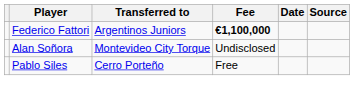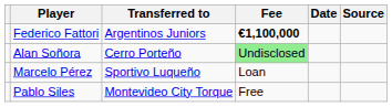Alan Soñora | Transferred to: Montevideo City Torque -> Cerro Porteño
Alan Soñora | Fee: no background -> lightgreen background
+ row: Marcelo Pérez | Sportivo Luqueño | Loan
Pablo Siles | Transferred to: Cerro Porteño -> Montevideo City Torque
